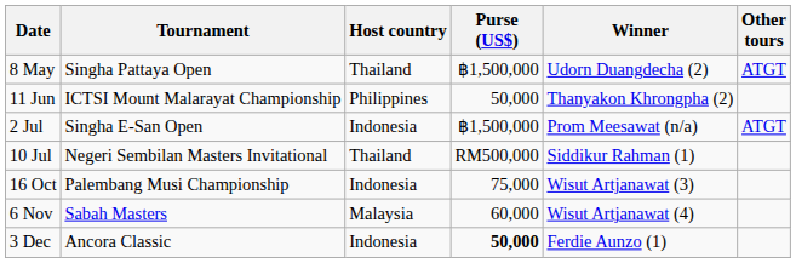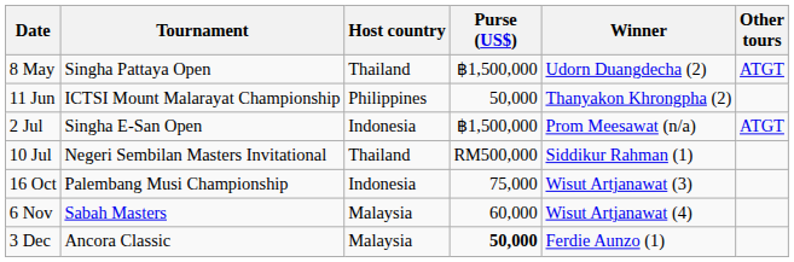3 Dec | Host country: Indonesia -> Malaysia
